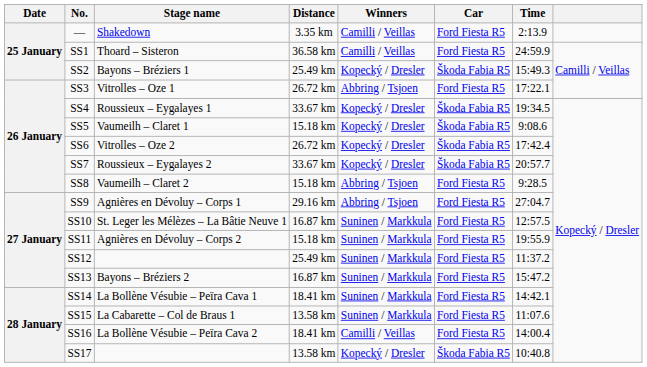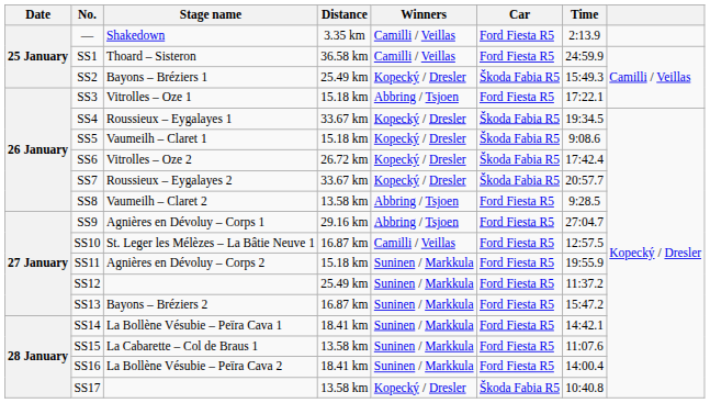SS3 | Distance: 26.72 km -> 15.18 km
SS8 | Distance: 15.18 km -> 13.58 km
SS10 | Winners: Suninen / Markkula -> Camilli / Veillas
SS16 | Winners: Camilli / Veillas -> Suninen / Markkula
